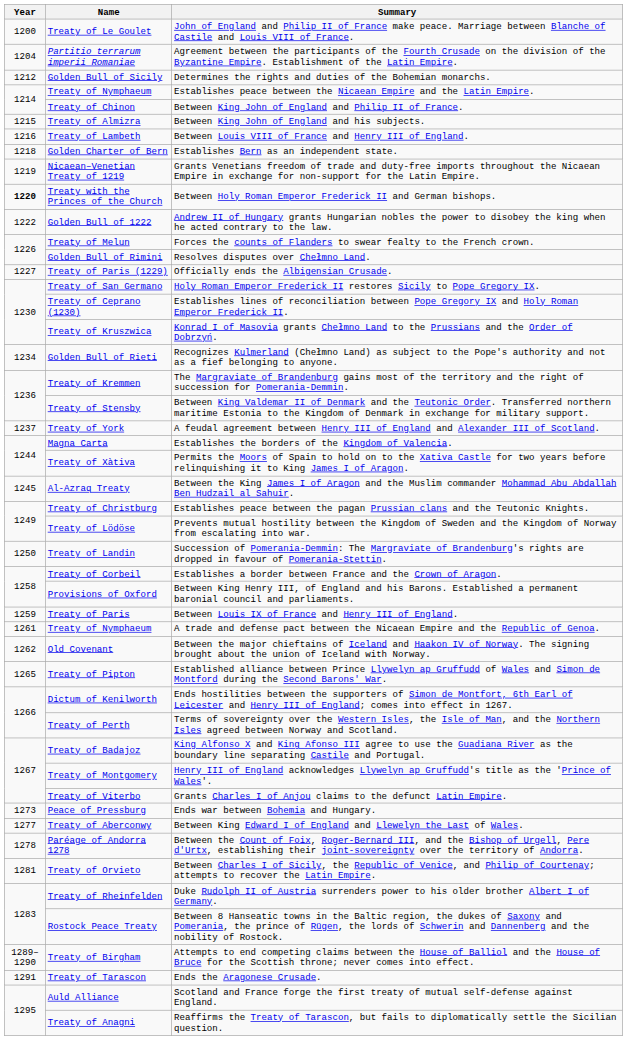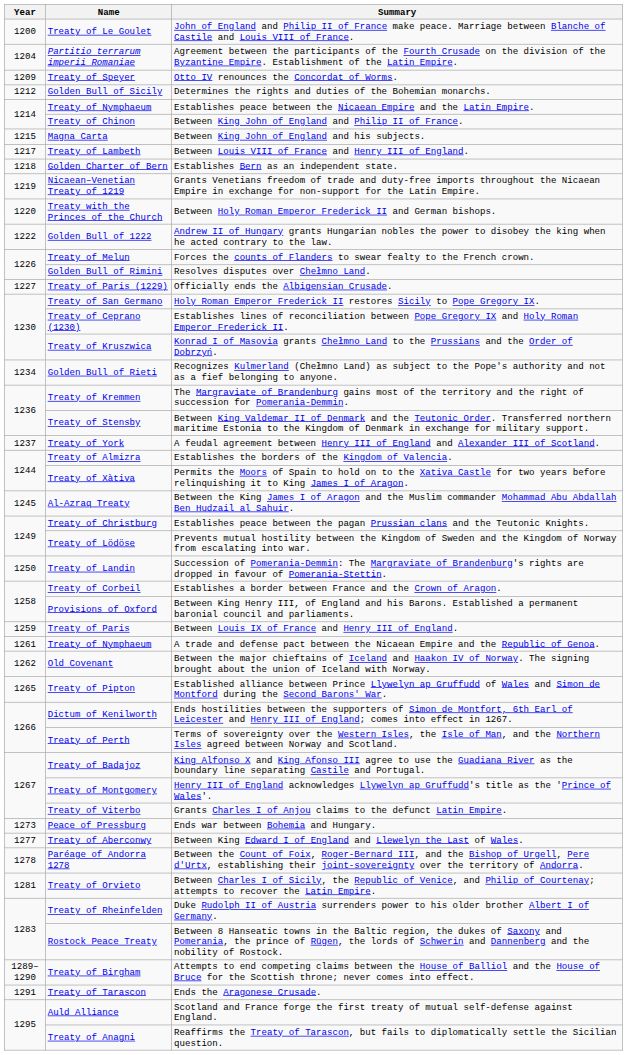+ row: 1209 | Treaty of Speyer | Otto IV renounces the Concordat of Worms.
Between King John of England and his subjects. | Name: Treaty of Almizra -> Magna Carta
Between Louis VIII of France and Henry III of England. | Year: 1216 -> 1217
Between Holy Roman Emperor Frederick II and German bishops. | Year: bold -> normal
Establishes the borders of the Kingdom of Valencia. | Name: Magna Carta -> Treaty of Almizra
